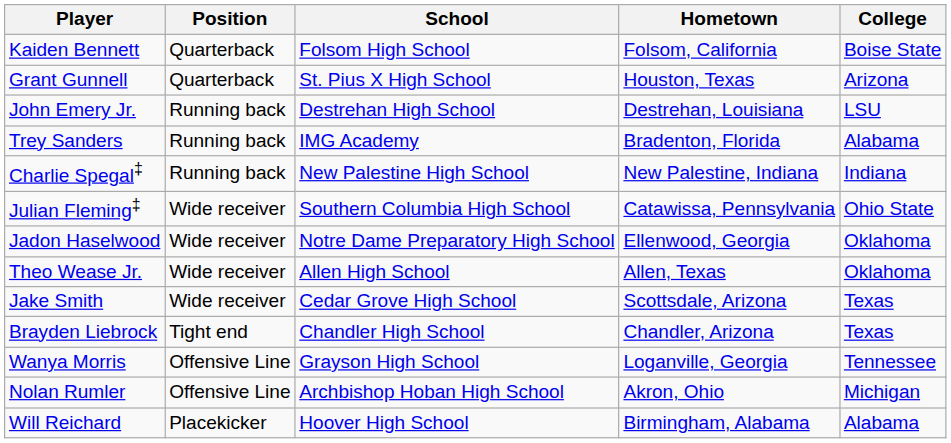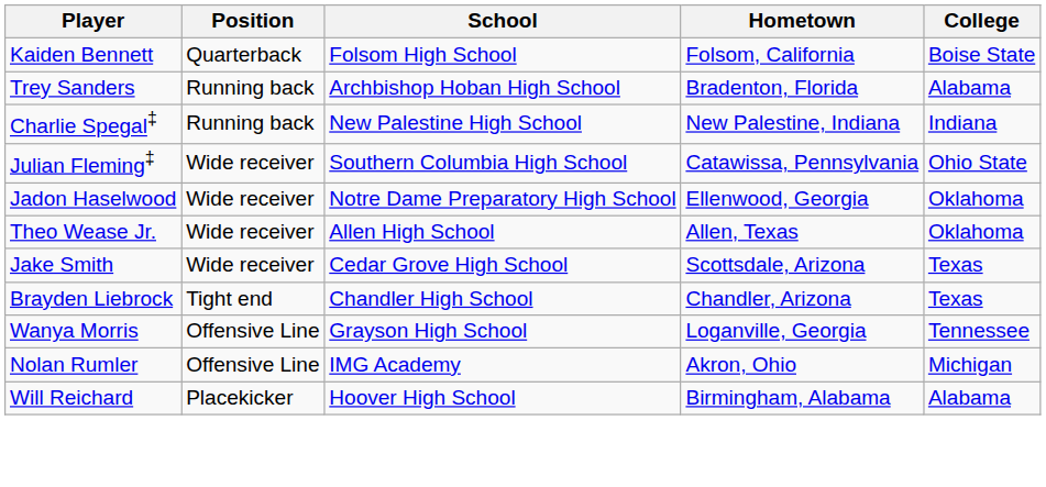- row: Grant Gunnell | Quarterback | St. Pius X High School | Houston, Texas | Arizona
- row: John Emery Jr. | Running back | Destrehan High School | Destrehan, Louisiana | LSU
Trey Sanders | School: IMG Academy -> Archbishop Hoban High School
Nolan Rumler | School: Archbishop Hoban High School -> IMG Academy
